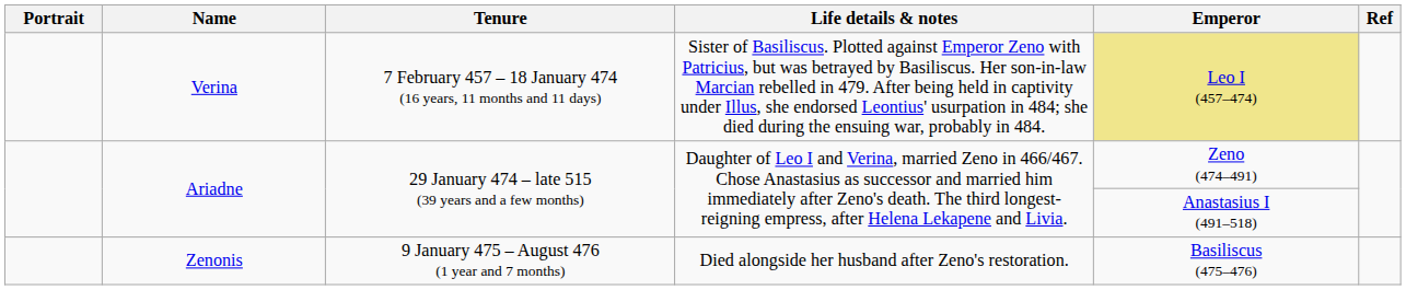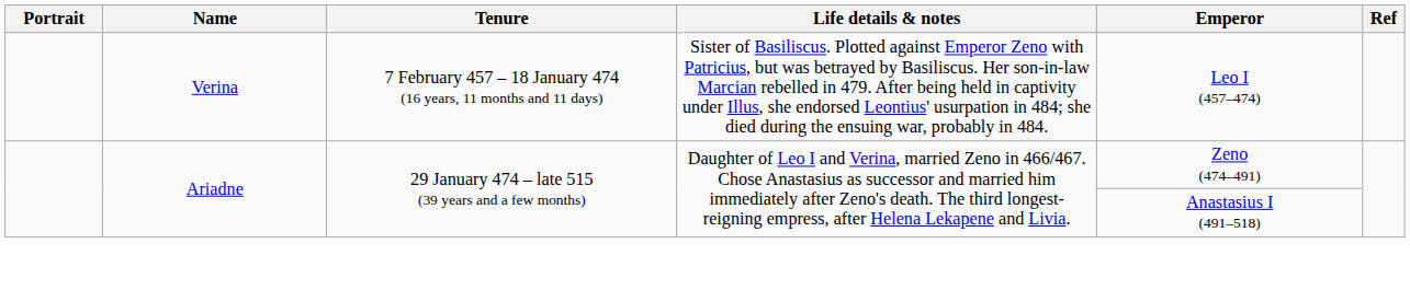Verina | Emperor: khaki background -> no background
- row: Zenonis | 9 January 475 – August 476 (1 year and 7 months) | Died alongside her husband after Zeno's restoration. | Basiliscus (475–476)
